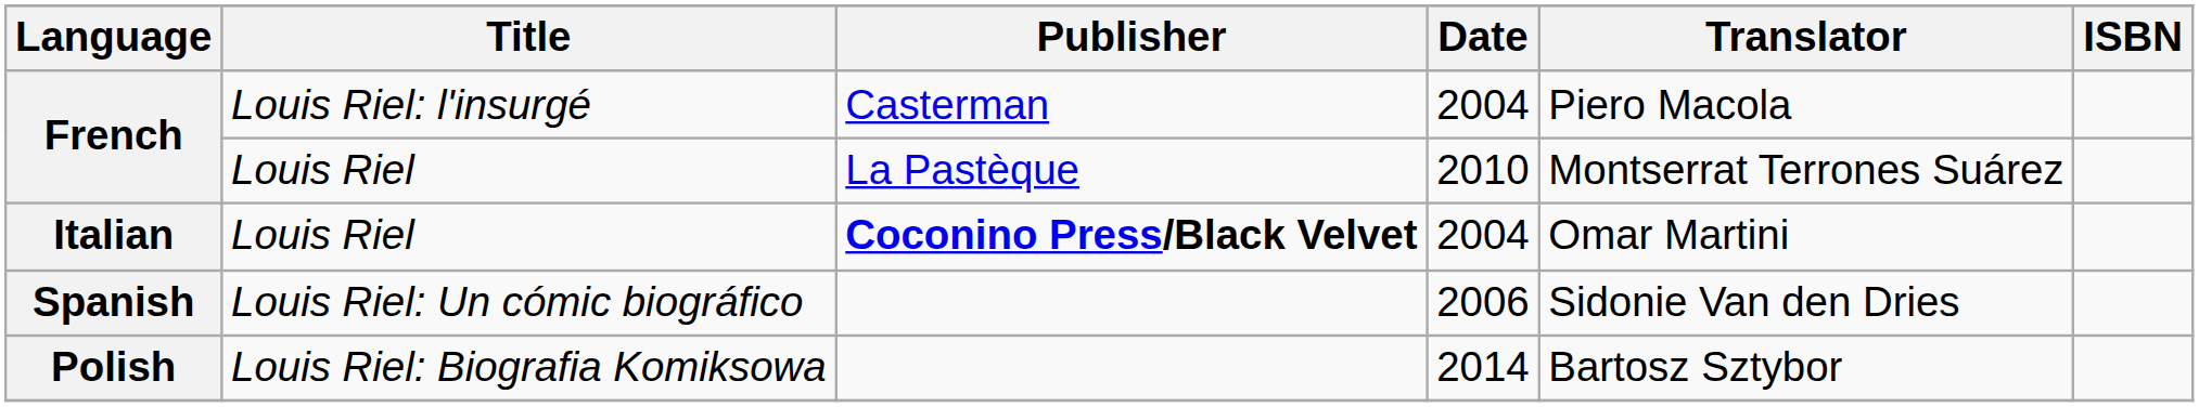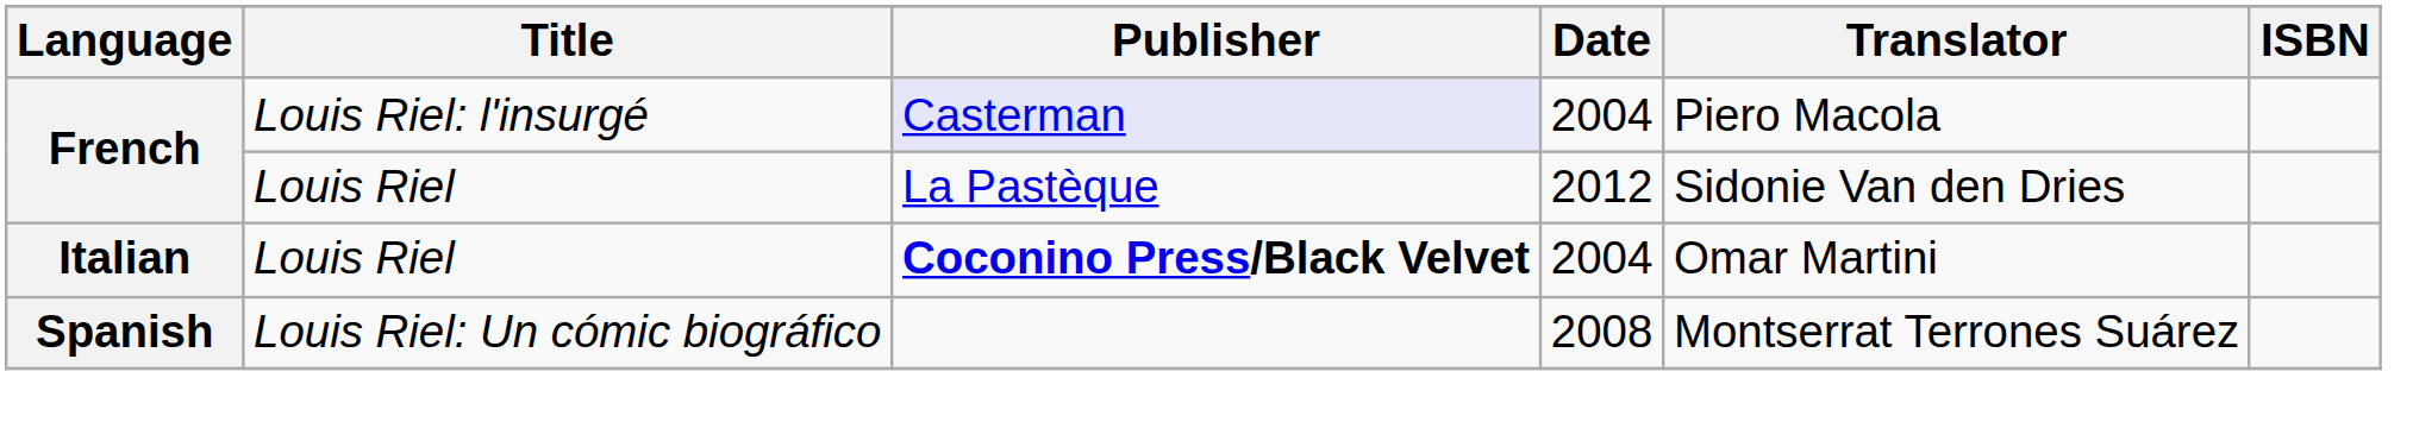French / Louis Riel: l'insurgé | Publisher: no background -> lavender background
French / Louis Riel | Date: 2010 -> 2012
French / Louis Riel | Translator: Montserrat Terrones Suárez -> Sidonie Van den Dries
Spanish | Date: 2006 -> 2008
Spanish | Translator: Sidonie Van den Dries -> Montserrat Terrones Suárez
- row: Polish | Louis Riel: Biografia Komiksowa | 2014 | Bartosz Sztybor
